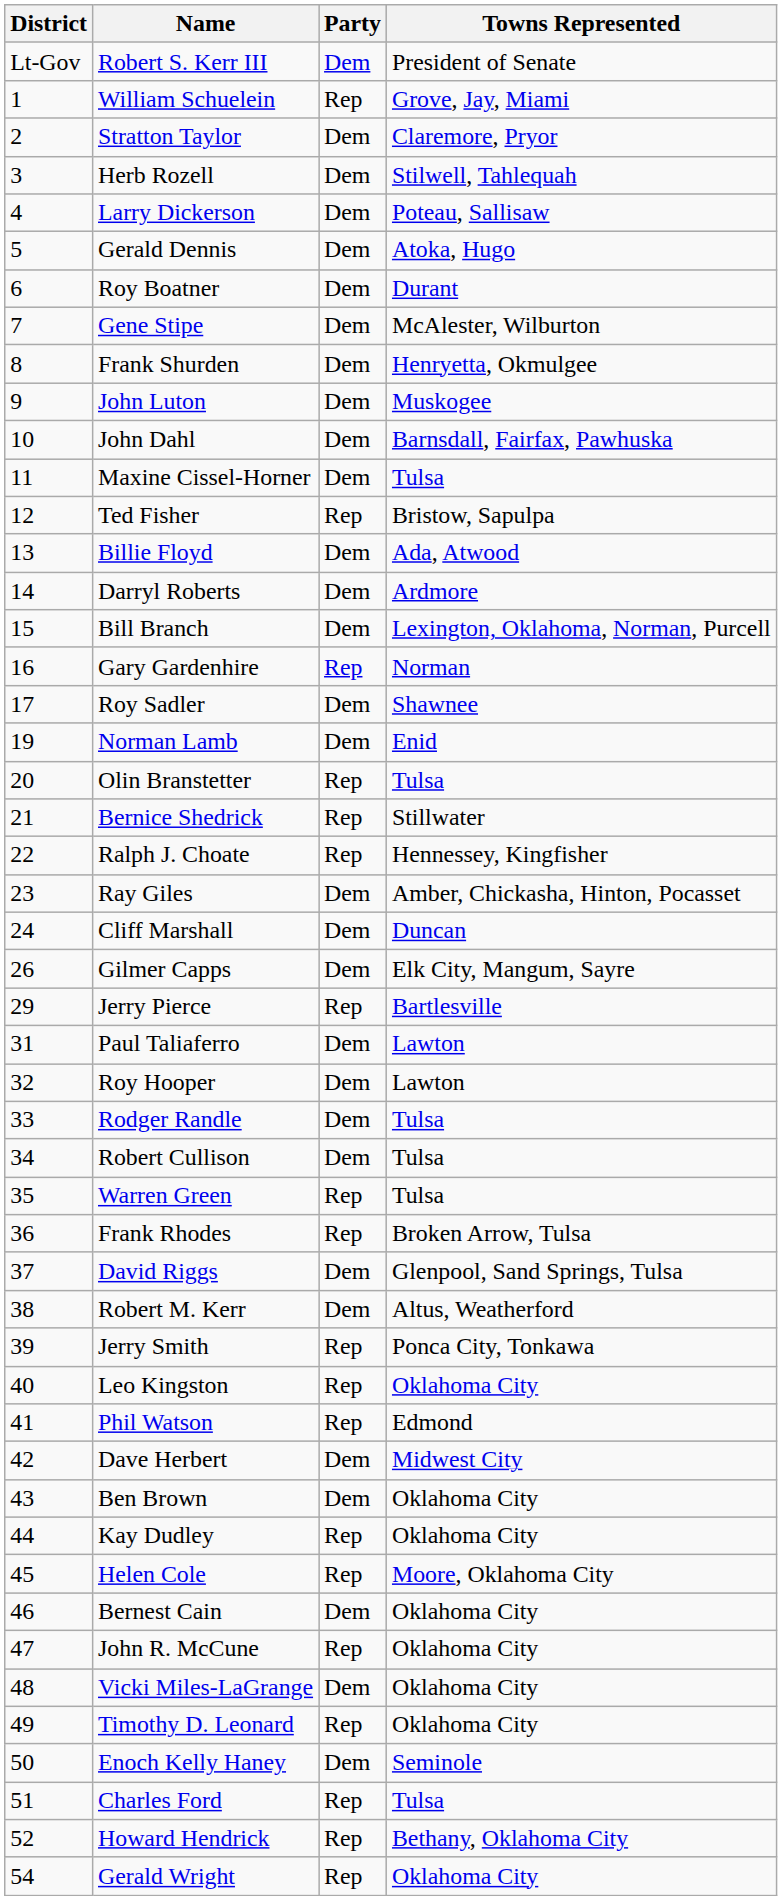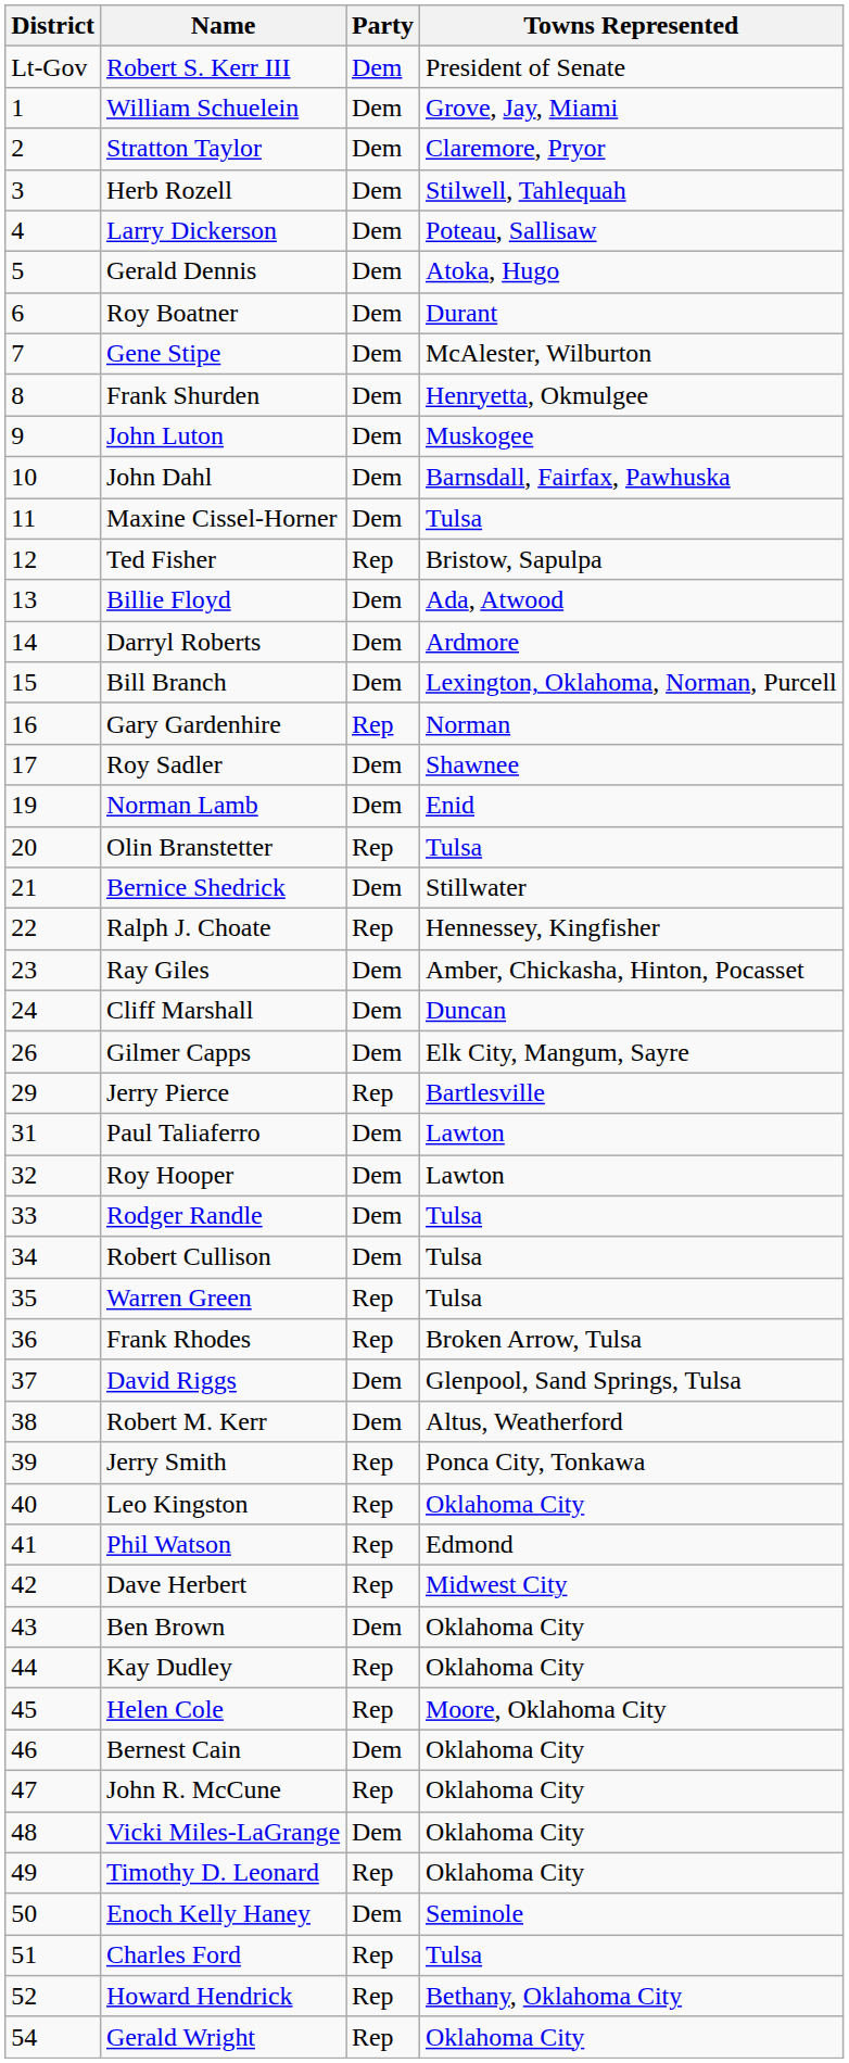William Schuelein | Party: Rep -> Dem
Bernice Shedrick | Party: Rep -> Dem
Dave Herbert | Party: Dem -> Rep
